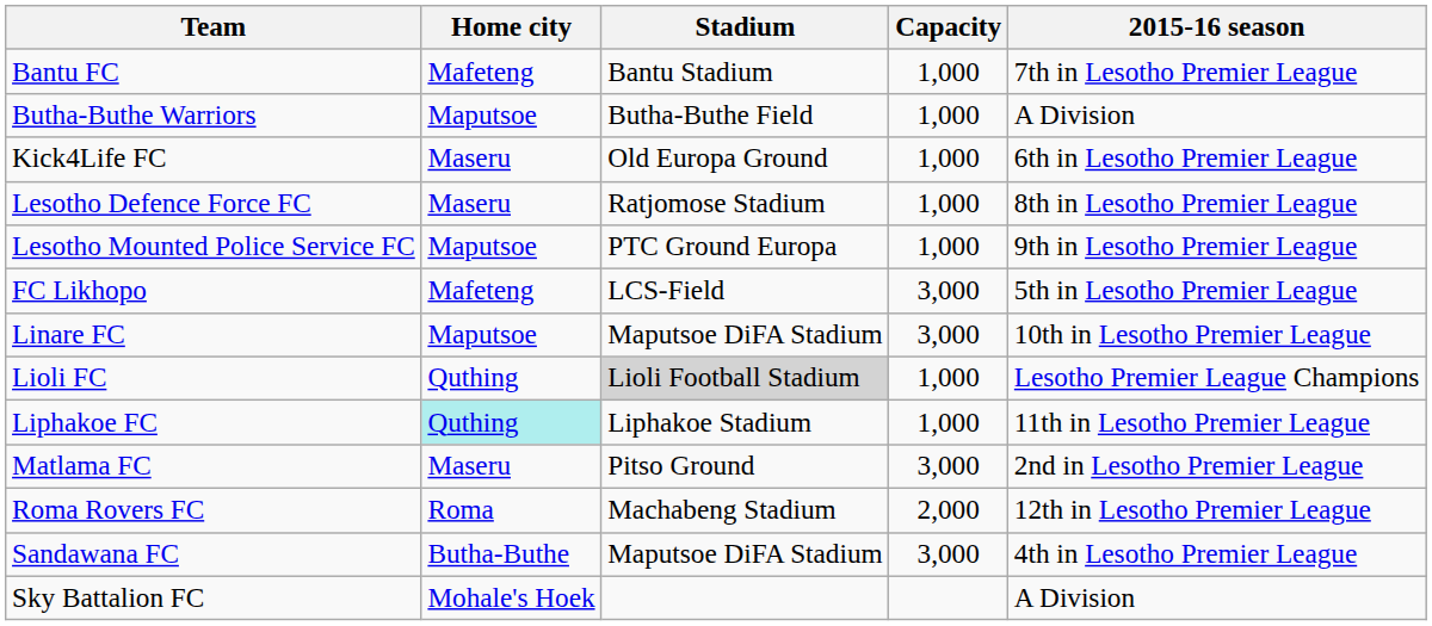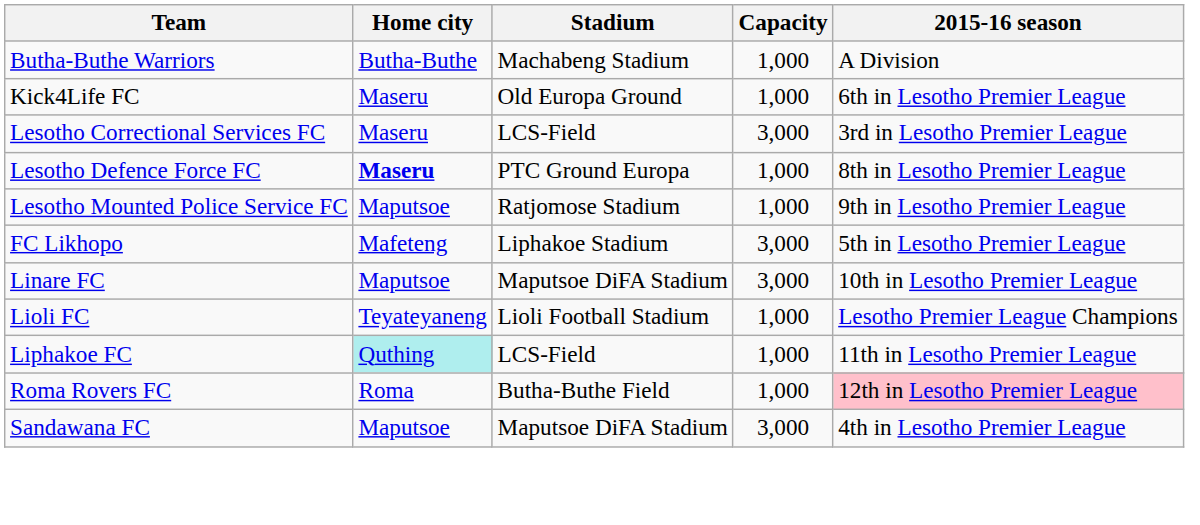- row: Bantu FC | Mafeteng | Bantu Stadium | 1,000 | 7th in Lesotho Premier League
Butha-Buthe Warriors | Home city: Maputsoe -> Butha-Buthe
Butha-Buthe Warriors | Stadium: Butha-Buthe Field -> Machabeng Stadium
+ row: Lesotho Correctional Services FC | Maseru | LCS-Field | 3,000 | 3rd in Lesotho Premier League
Lesotho Defence Force FC | Home city: normal -> bold
Lesotho Defence Force FC | Stadium: Ratjomose Stadium -> PTC Ground Europa
Lesotho Mounted Police Service FC | Stadium: PTC Ground Europa -> Ratjomose Stadium
FC Likhopo | Stadium: LCS-Field -> Liphakoe Stadium
Lioli FC | Home city: Quthing -> Teyateyaneng
Lioli FC | Stadium: lightgrey background -> no background
Liphakoe FC | Stadium: Liphakoe Stadium -> LCS-Field
- row: Matlama FC | Maseru | Pitso Ground | 3,000 | 2nd in Lesotho Premier League
Roma Rovers FC | Stadium: Machabeng Stadium -> Butha-Buthe Field
Roma Rovers FC | Capacity: 2,000 -> 1,000
Roma Rovers FC | 2015-16 season: no background -> pink background
Sandawana FC | Home city: Butha-Buthe -> Maputsoe
- row: Sky Battalion FC | Mohale's Hoek | A Division
